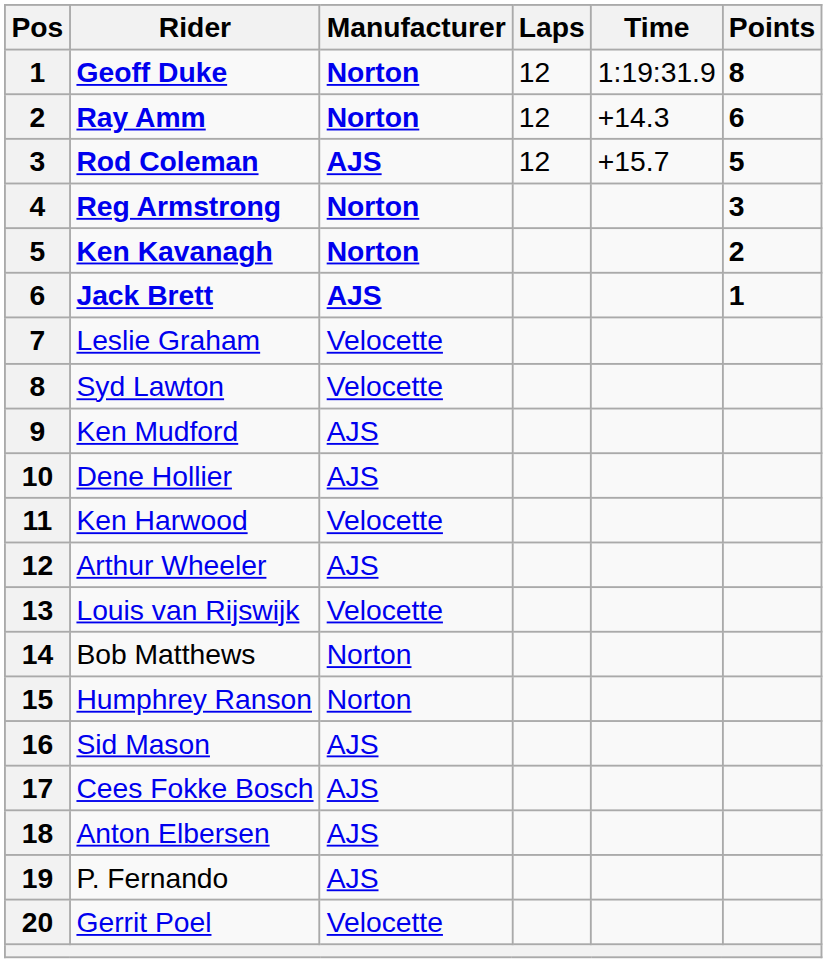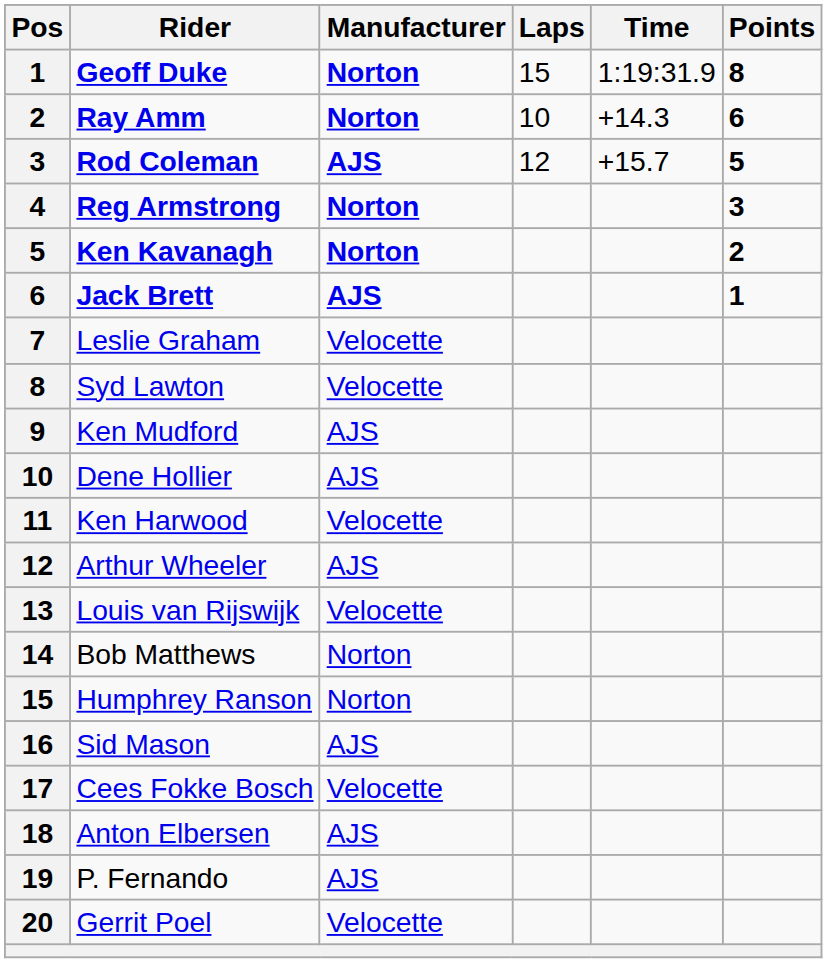Geoff Duke | Laps: 12 -> 15
Ray Amm | Laps: 12 -> 10
Cees Fokke Bosch | Manufacturer: AJS -> Velocette
